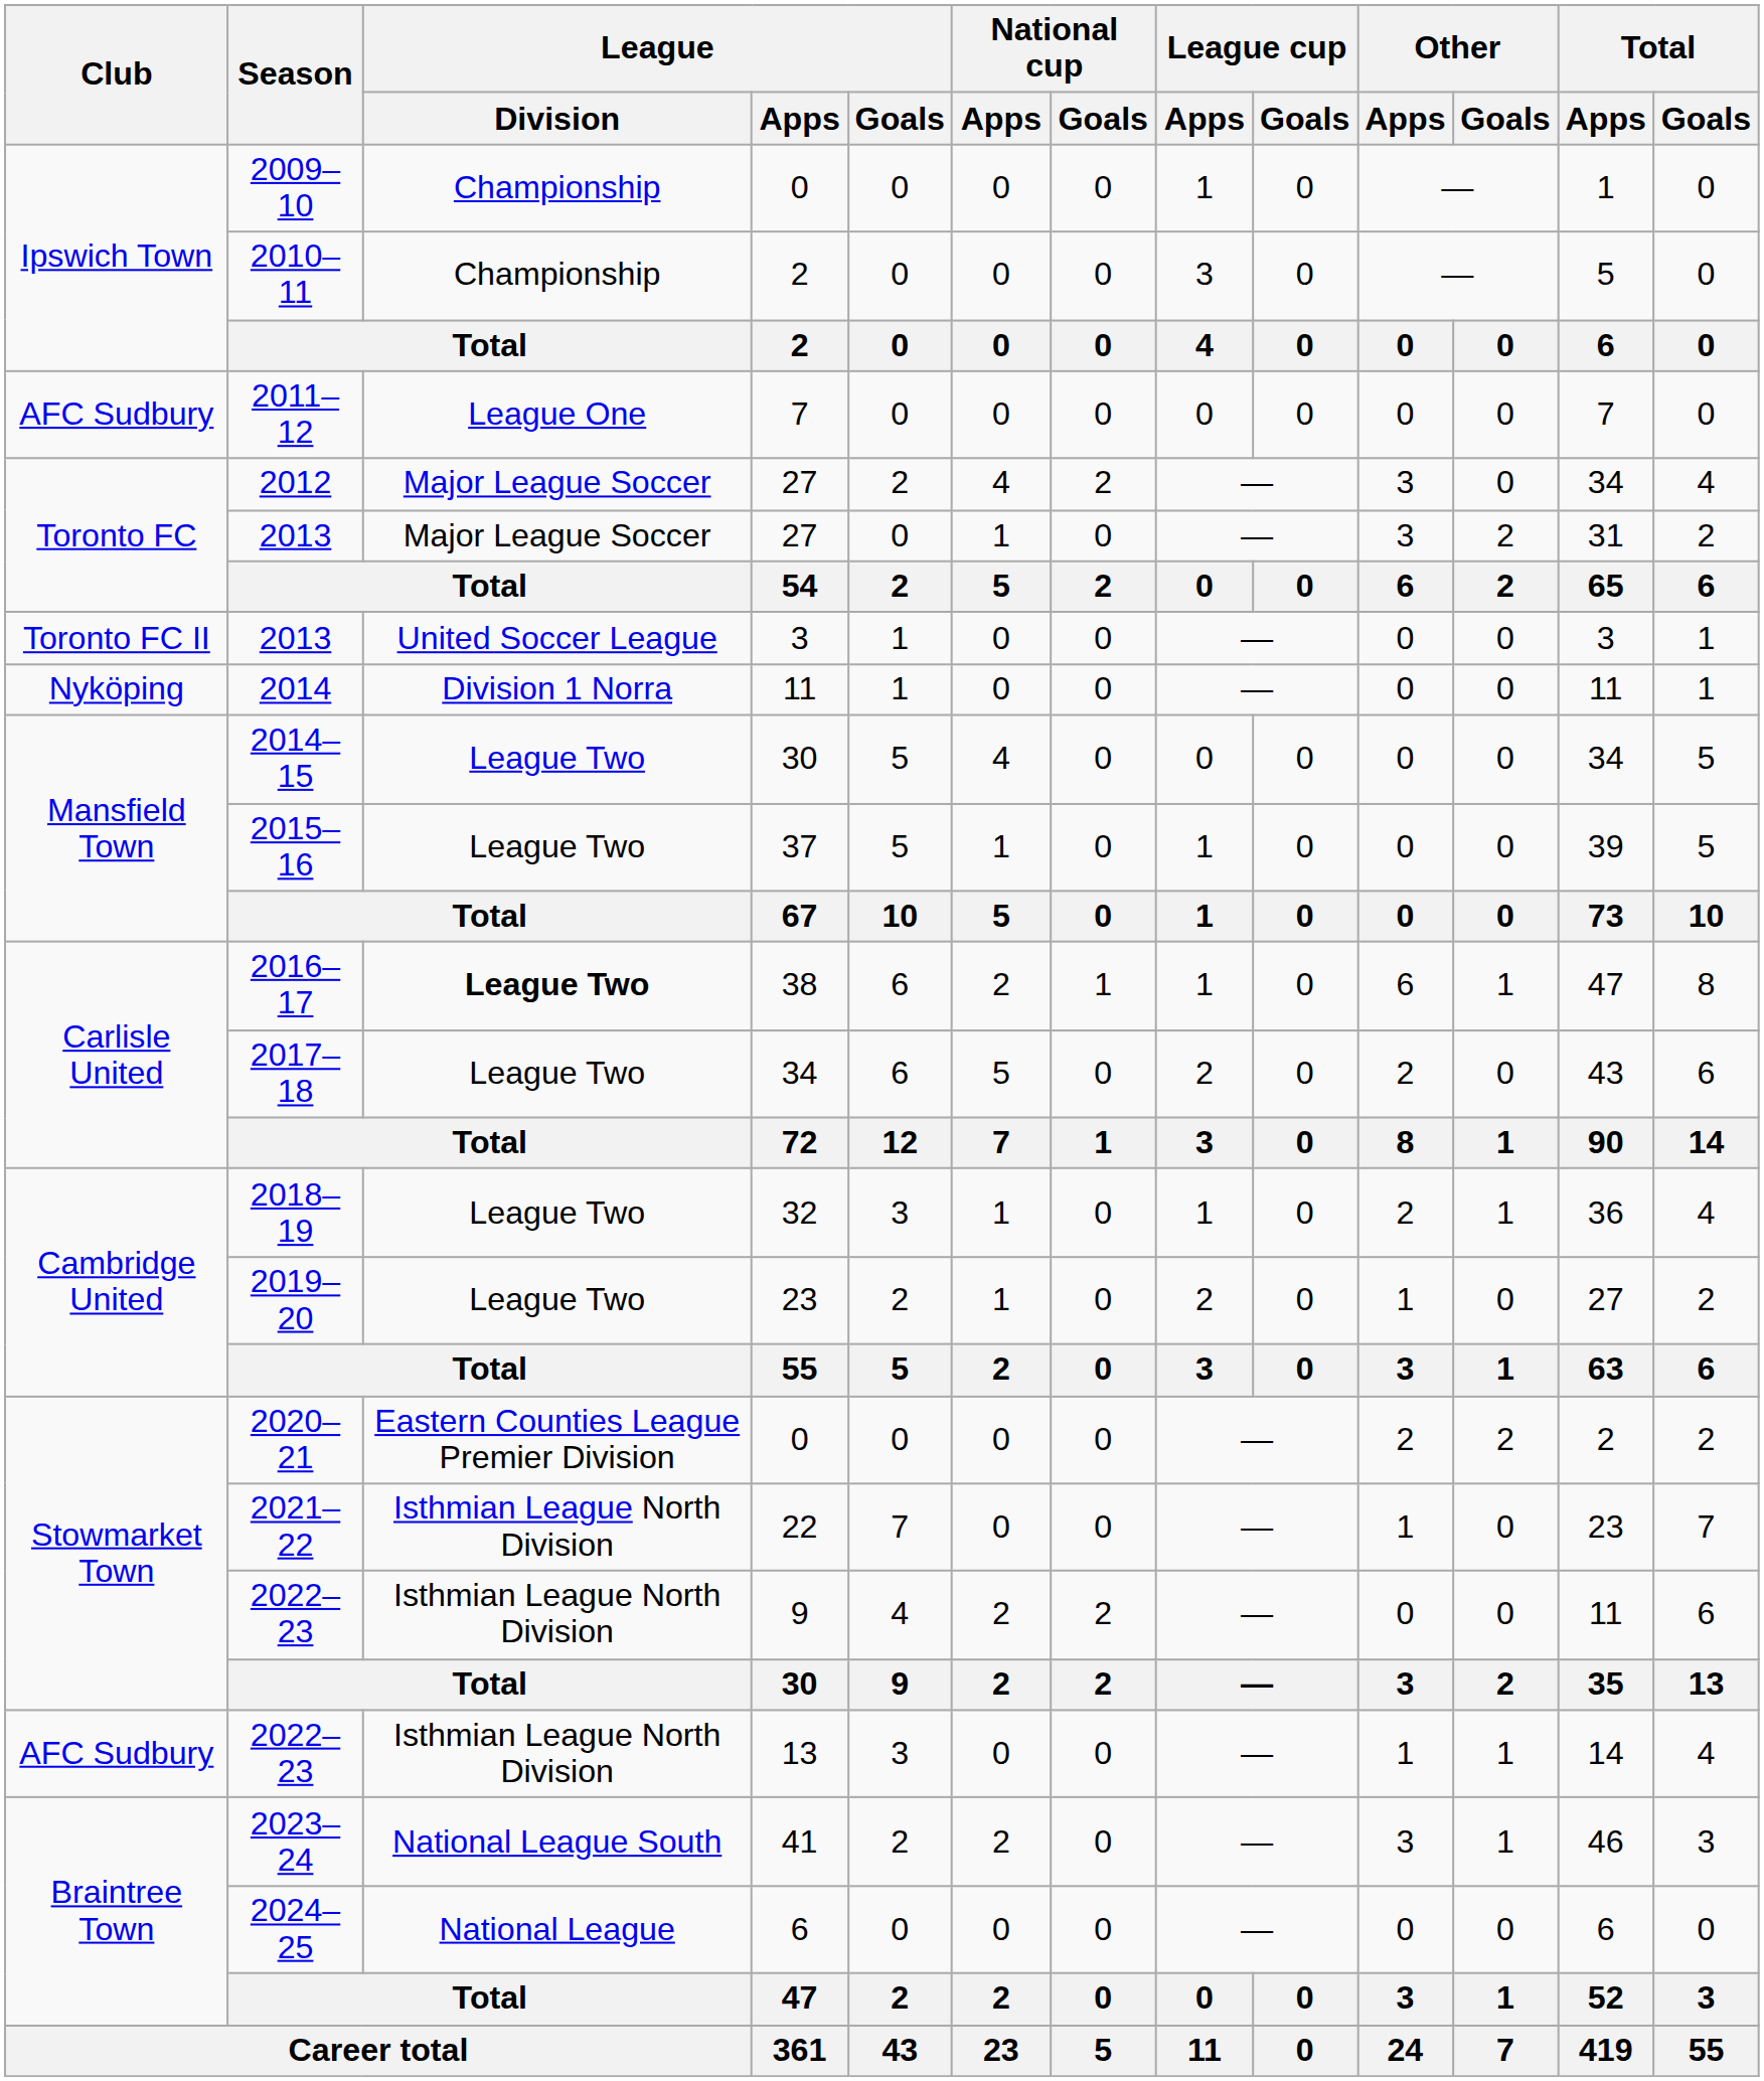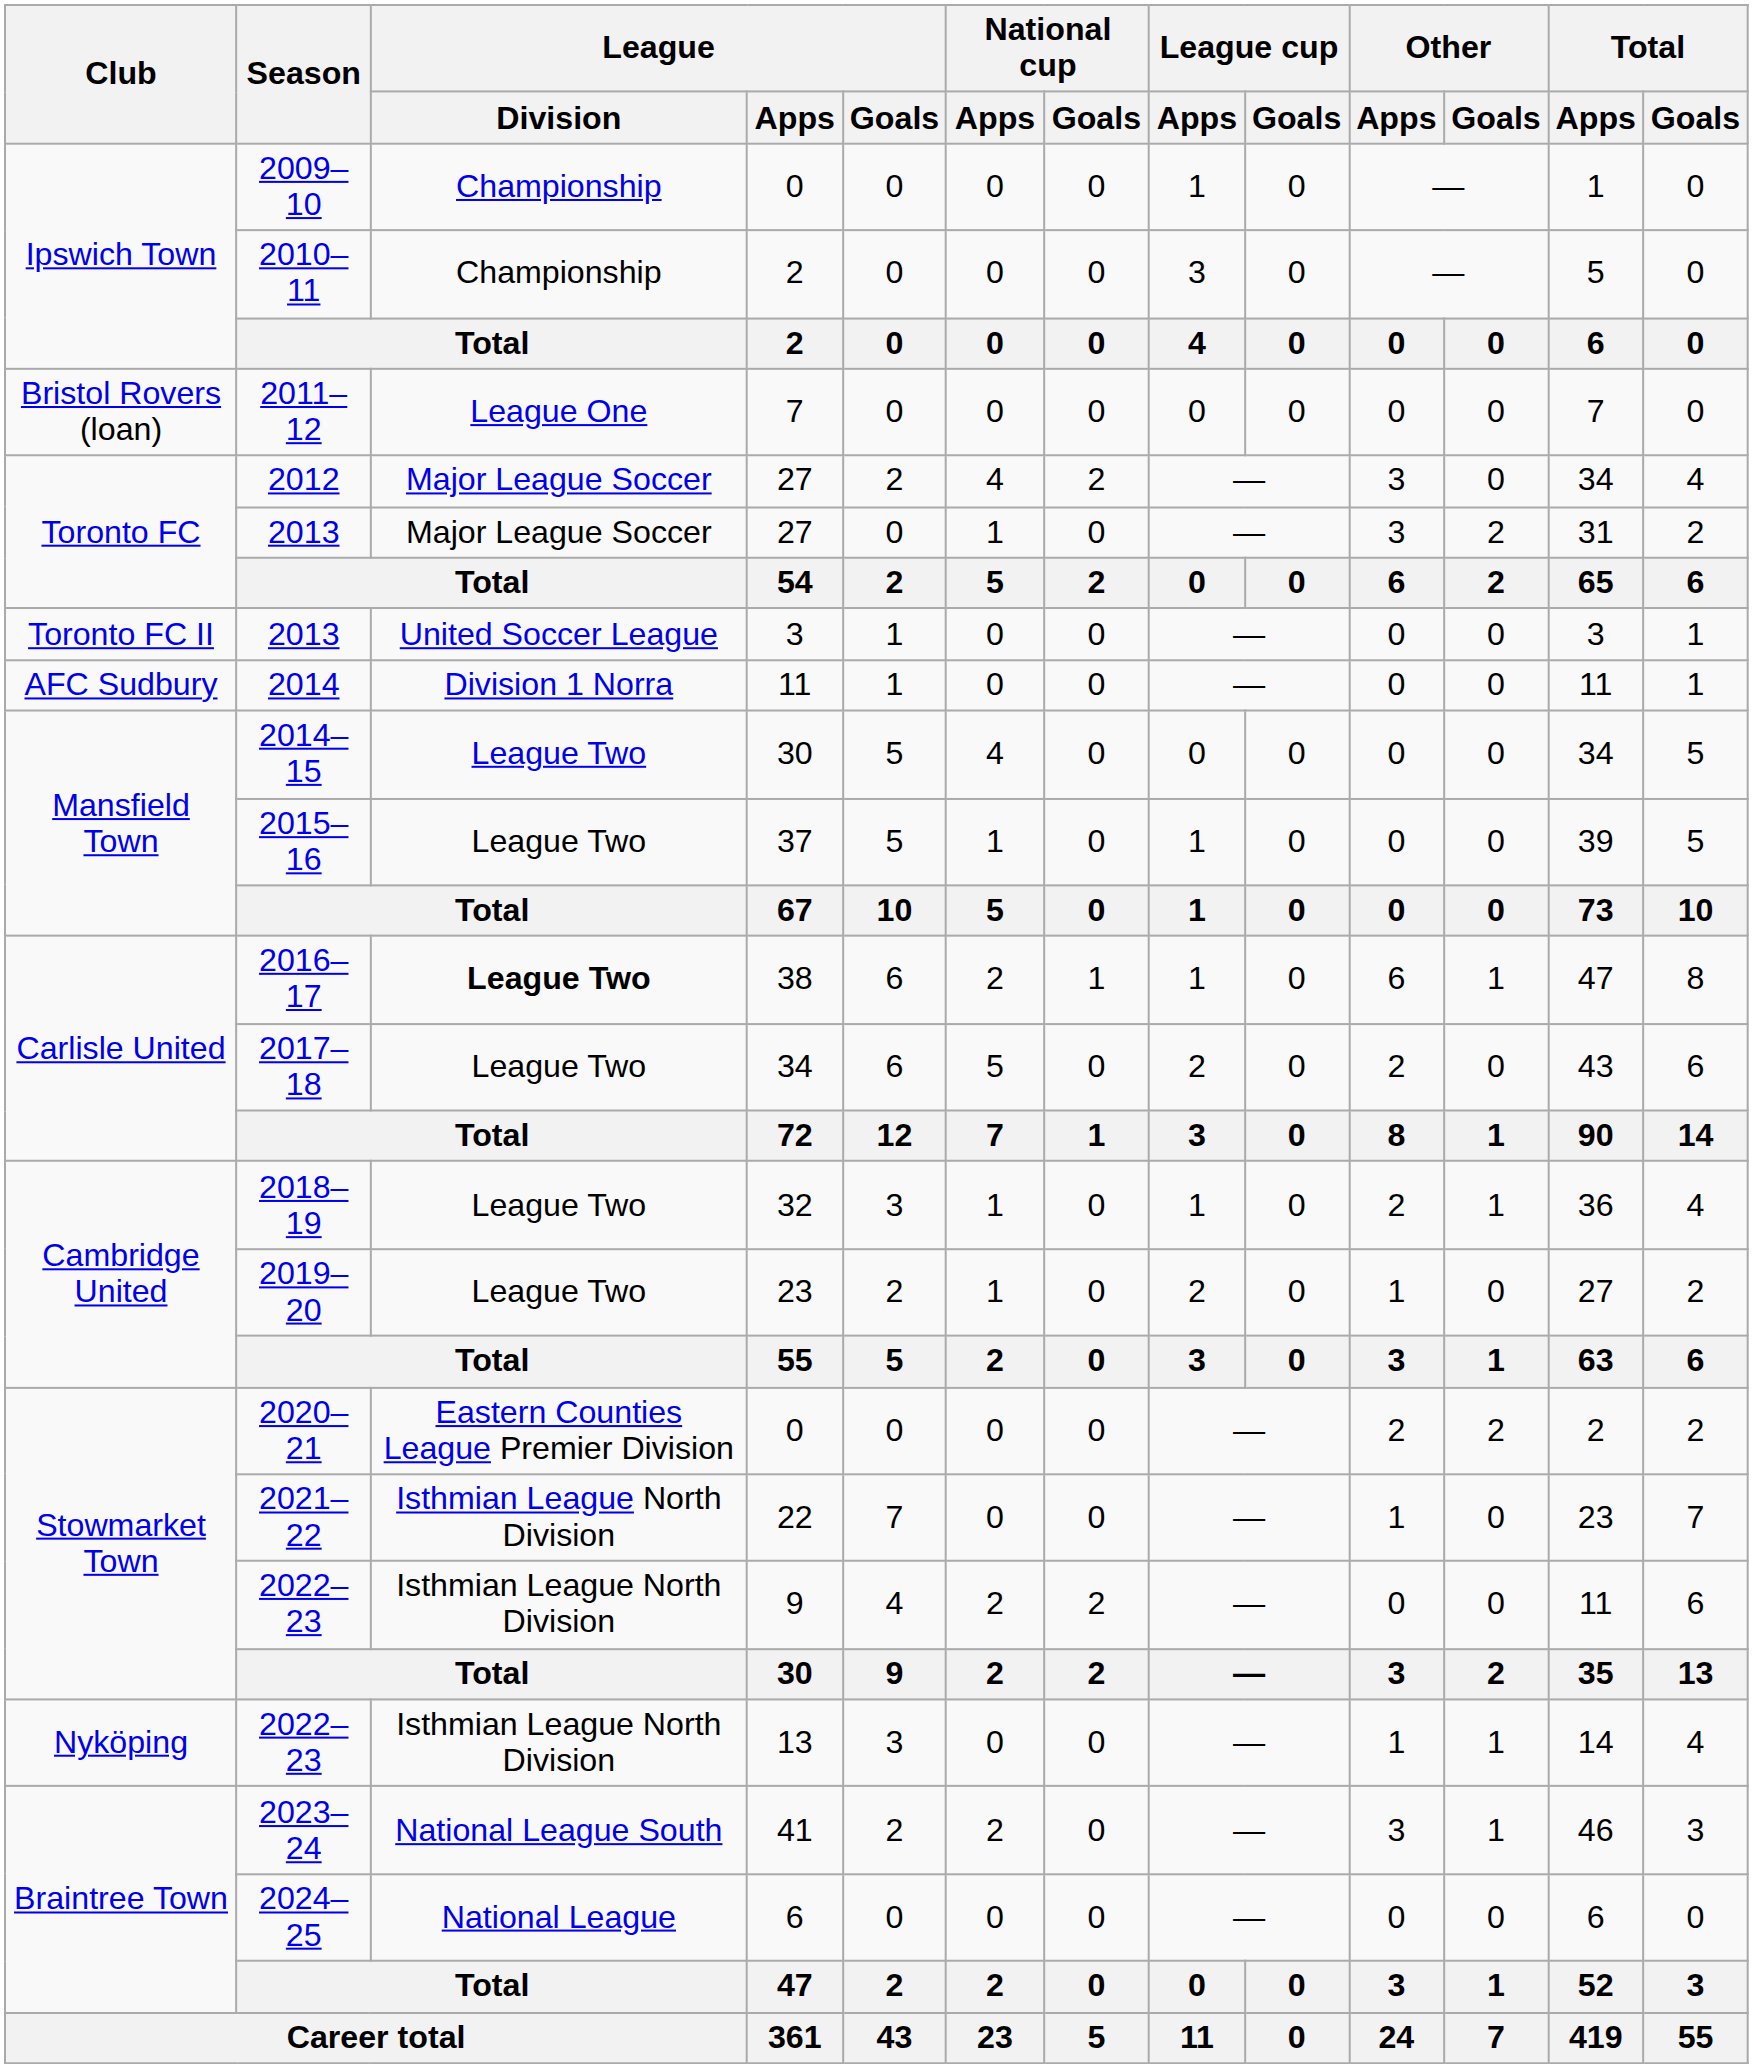2011–12 | Club: AFC Sudbury -> Bristol Rovers (loan)
2014 | Club: Nyköping -> AFC Sudbury
2022–23 / 13 | Club: AFC Sudbury -> Nyköping
